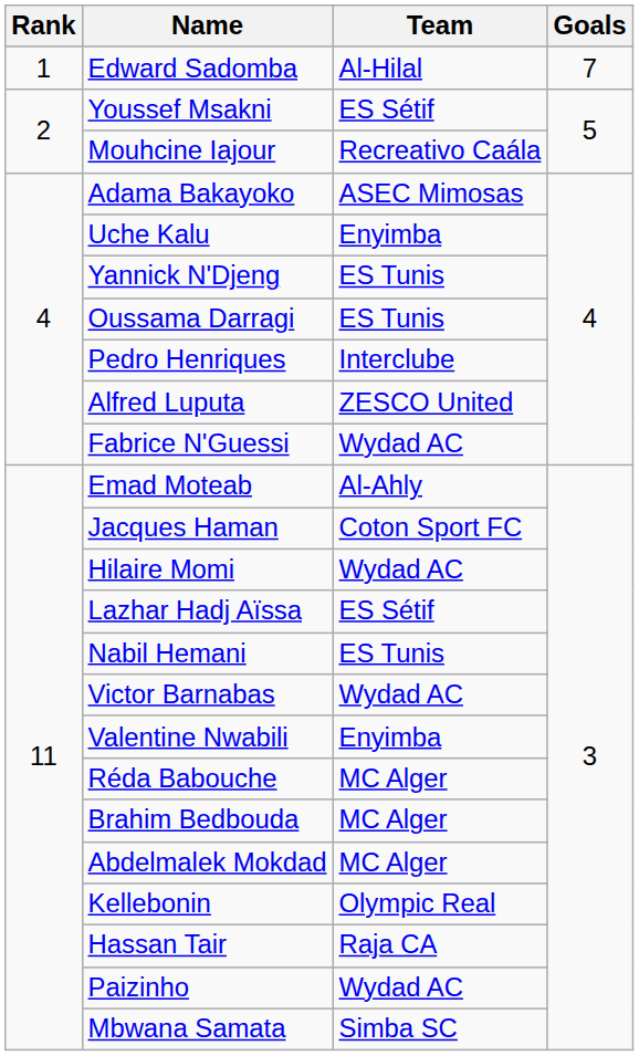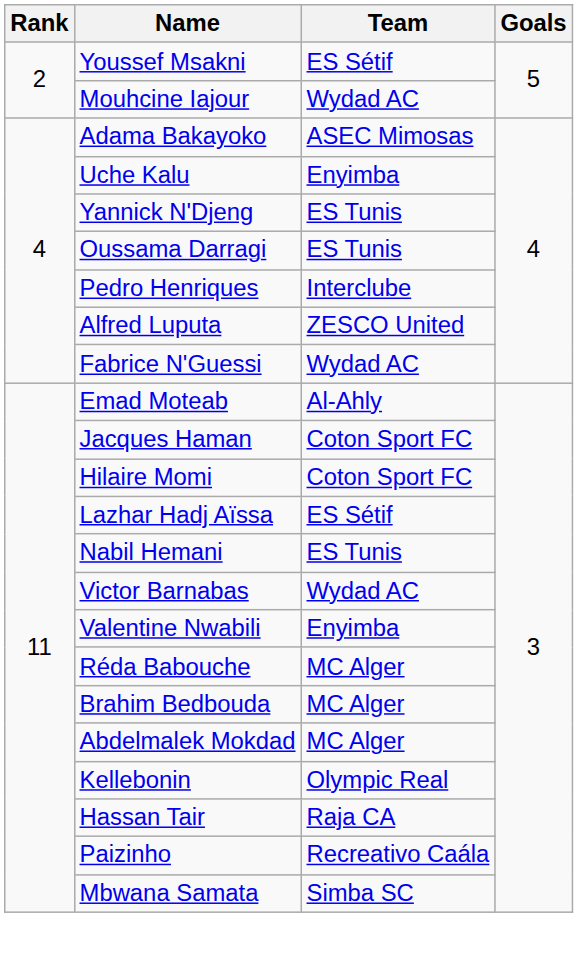- row: 1 | Edward Sadomba | Al-Hilal | 7
Mouhcine Iajour | Team: Recreativo Caála -> Wydad AC
Hilaire Momi | Team: Wydad AC -> Coton Sport FC
Paizinho | Team: Wydad AC -> Recreativo Caála
